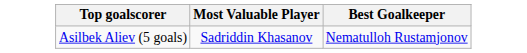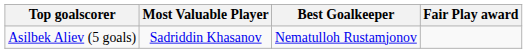+ column: Fair Play award
